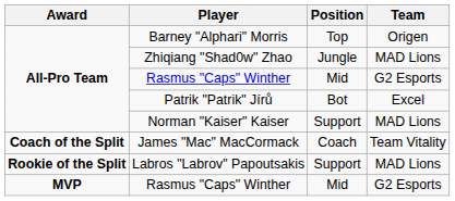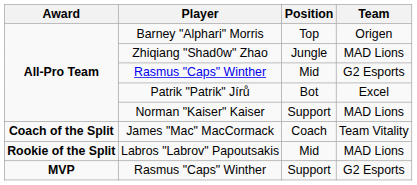Labros "Labrov" Papoutsakis | Position: Support -> Mid
MVP / Rasmus "Caps" Winther | Position: Mid -> Support
